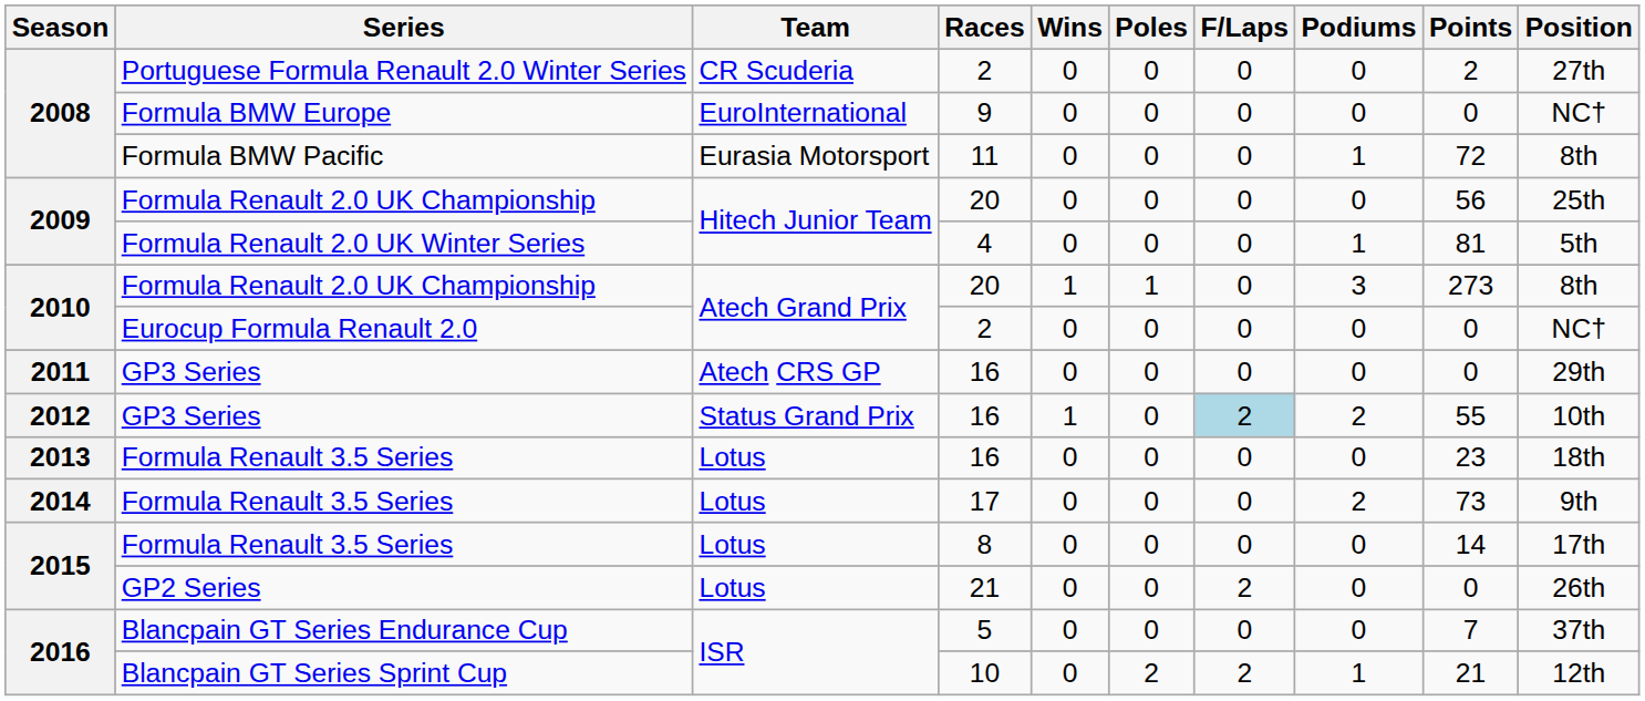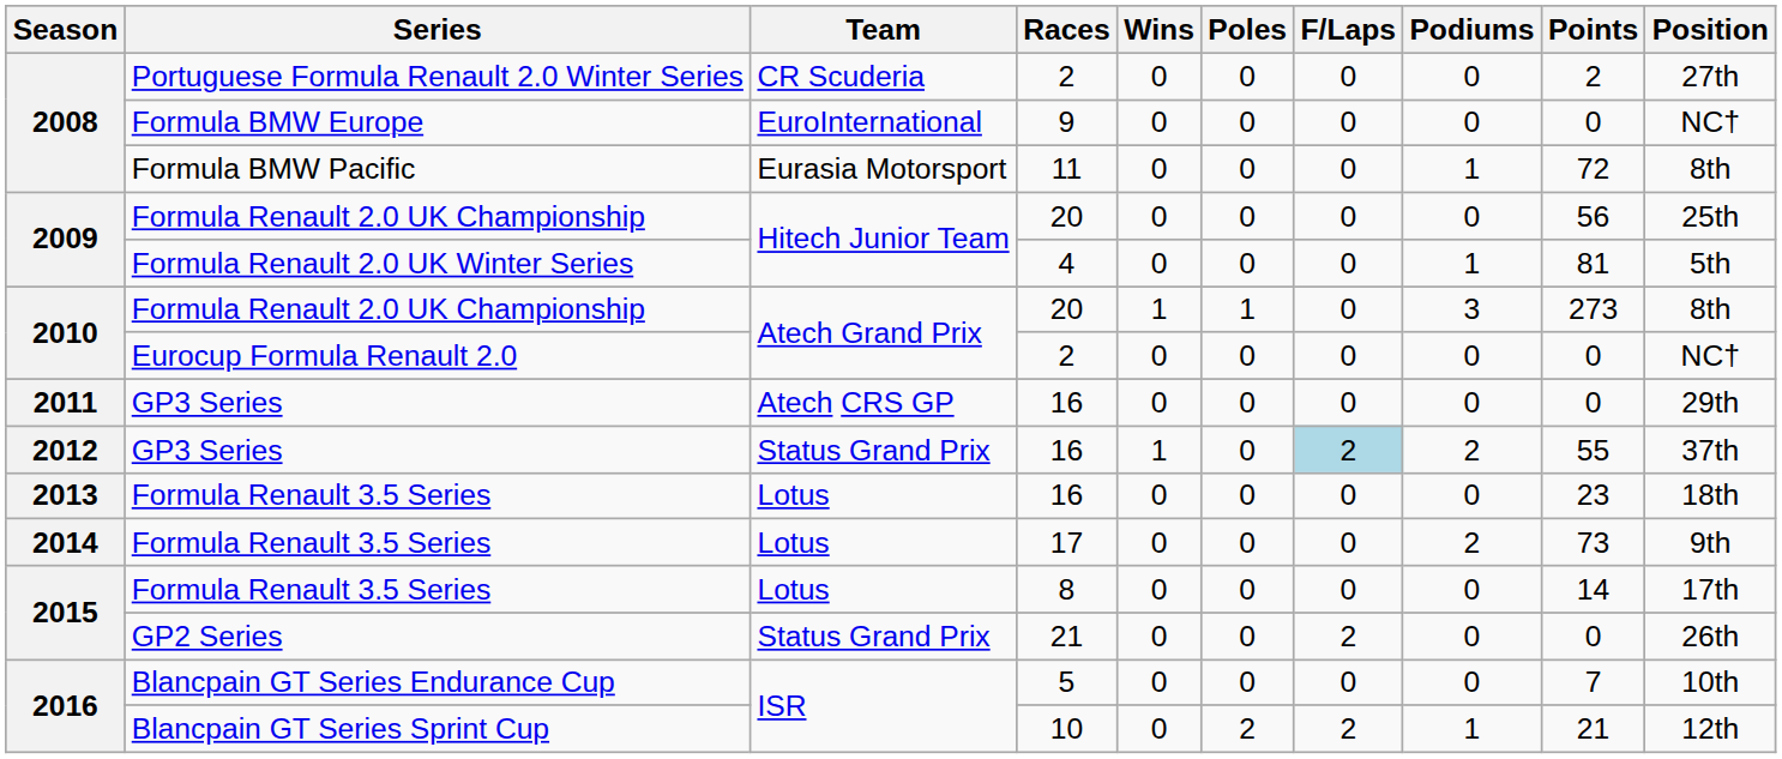2012 / GP3 Series | Position: 10th -> 37th
GP2 Series | Team: Lotus -> Status Grand Prix
Blancpain GT Series Endurance Cup | Position: 37th -> 10th
